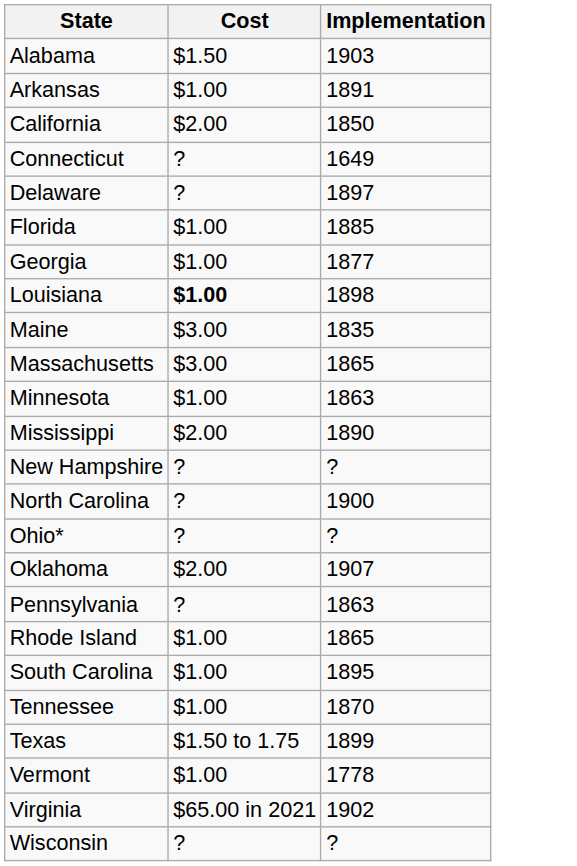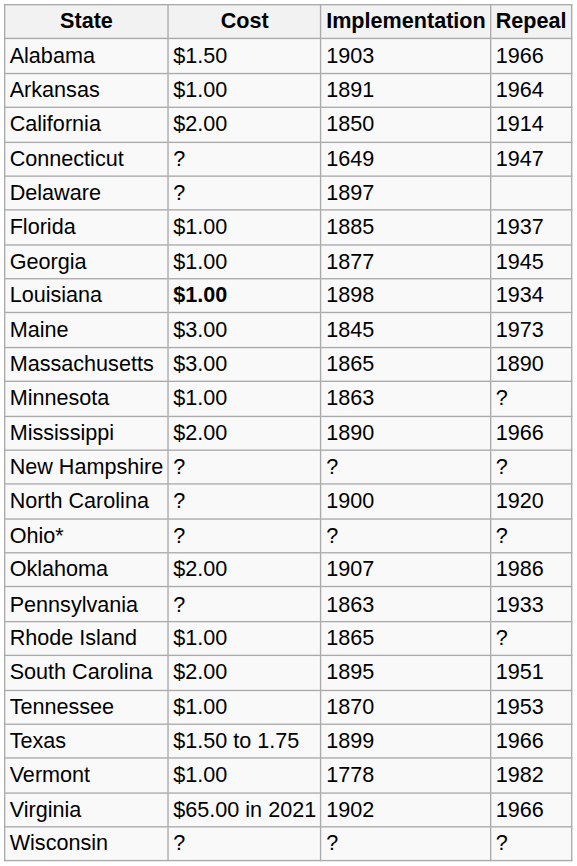+ column: Repeal | 1966 | 1964 | 1914 | 1947 | 1937 | 1945 | 1934 | 1973 | 1890 | ? | 1966 | ? | 1920 | ? | 1986 | 1933 | ? | 1951 | 1953 | 1966 | 1982 | 1966 | ?
Maine | Implementation: 1835 -> 1845
South Carolina | Cost: $1.00 -> $2.00
